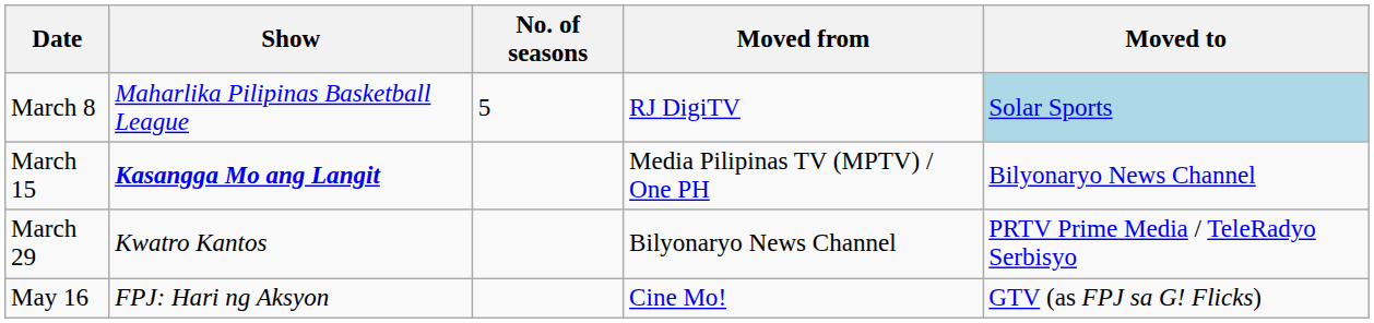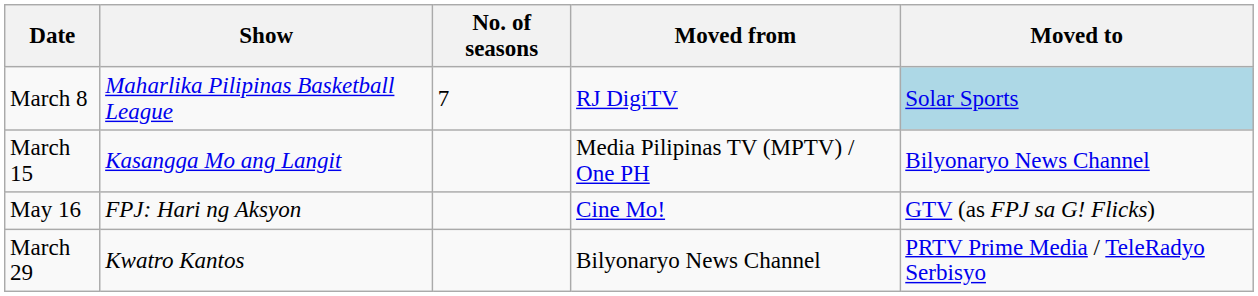March 8 | No. of seasons: 5 -> 7
March 15 | Show: bold -> normal
rows swapped: March 29 <-> May 16
